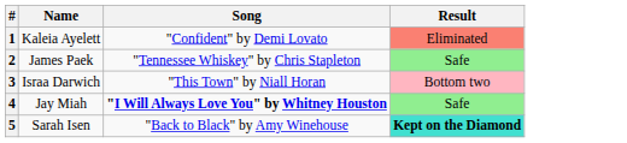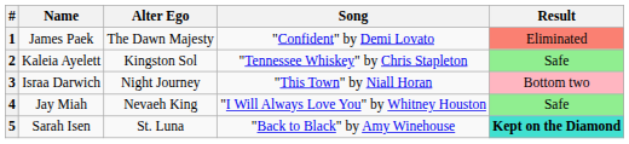+ column: Alter Ego | The Dawn Majesty | Kingston Sol | Night Journey | Nevaeh King | St. Luna
1 | Name: Kaleia Ayelett -> James Paek
2 | Name: James Paek -> Kaleia Ayelett
4 | Song: bold -> normal
